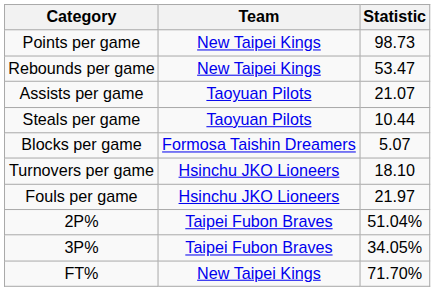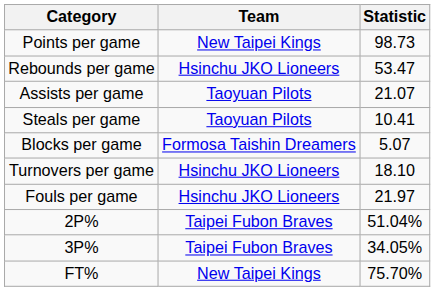Rebounds per game | Team: New Taipei Kings -> Hsinchu JKO Lioneers
Steals per game | Statistic: 10.44 -> 10.41
FT% | Statistic: 71.70% -> 75.70%
